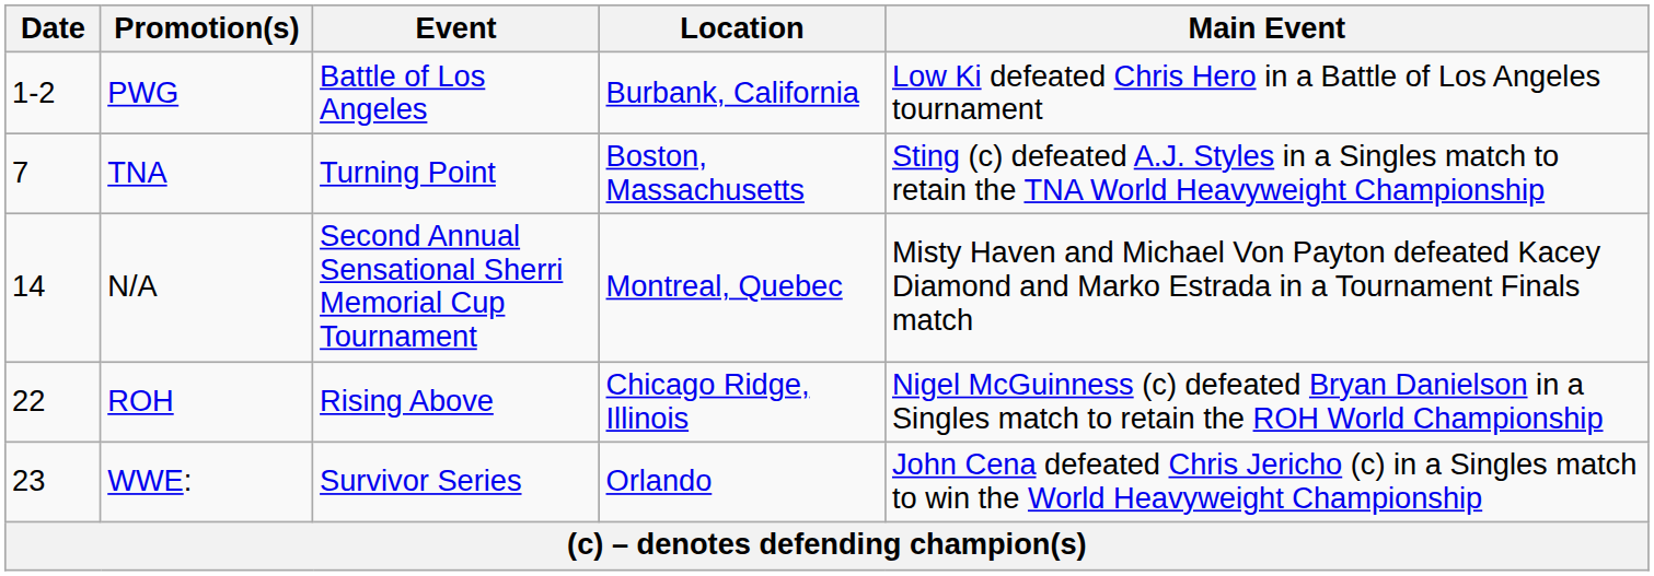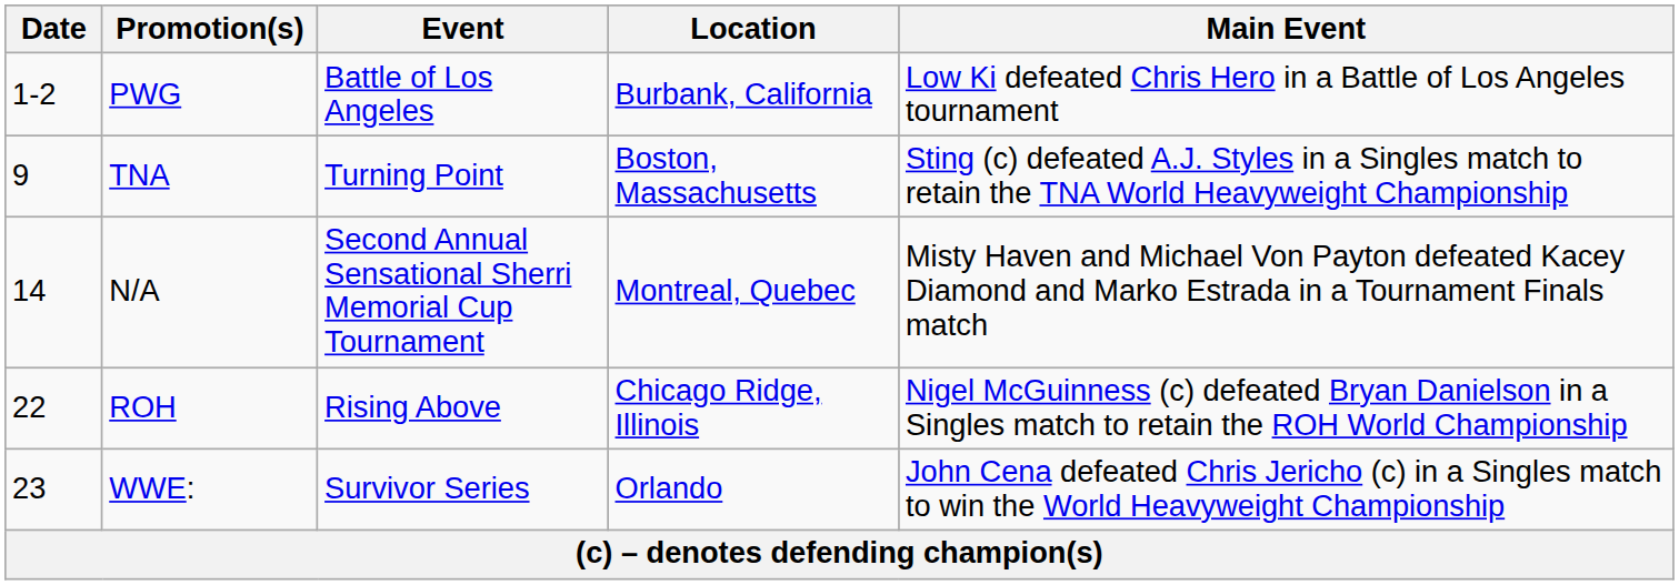TNA | Date: 7 -> 9
